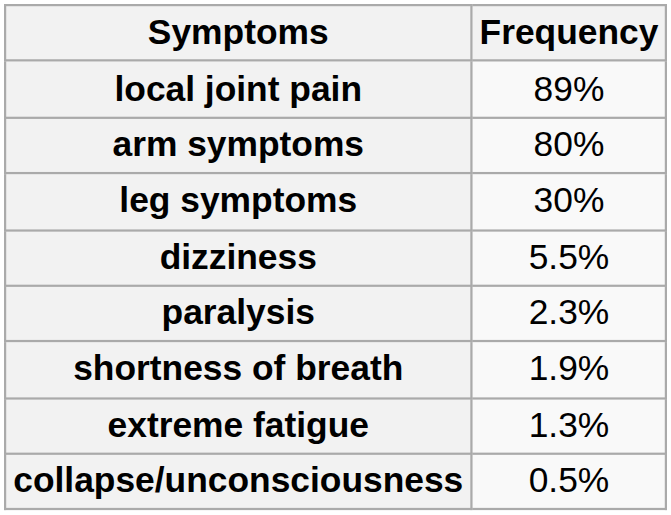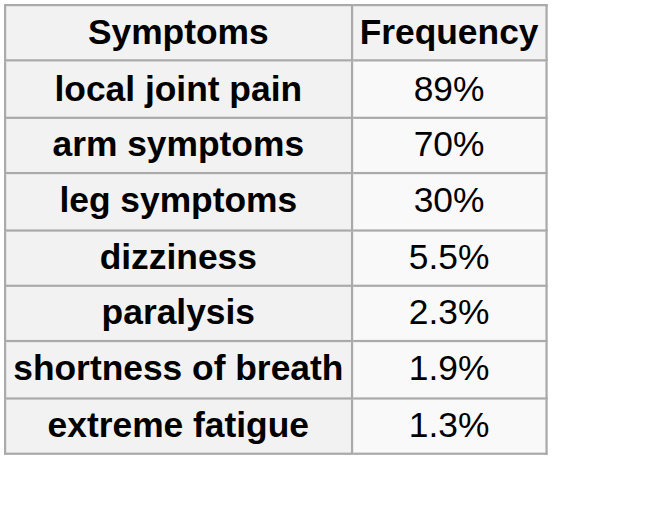arm symptoms | Frequency: 80% -> 70%
- row: collapse/unconsciousness | 0.5%
